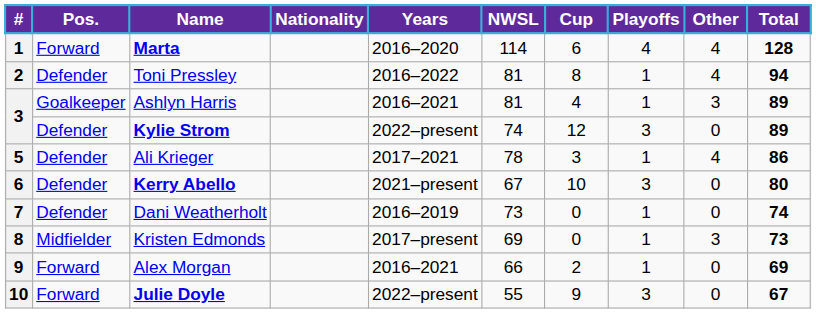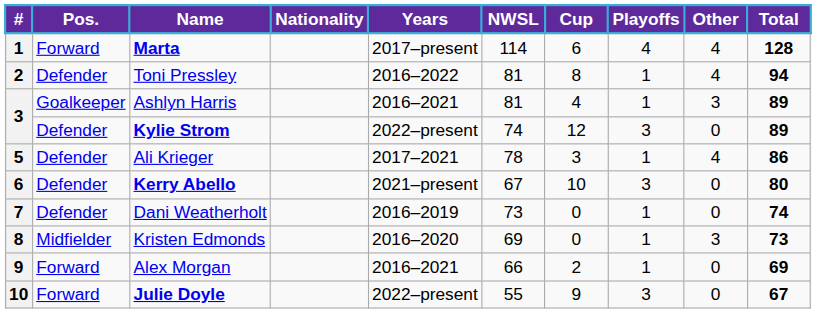Marta | Years: 2016–2020 -> 2017–present
Kristen Edmonds | Years: 2017–present -> 2016–2020
